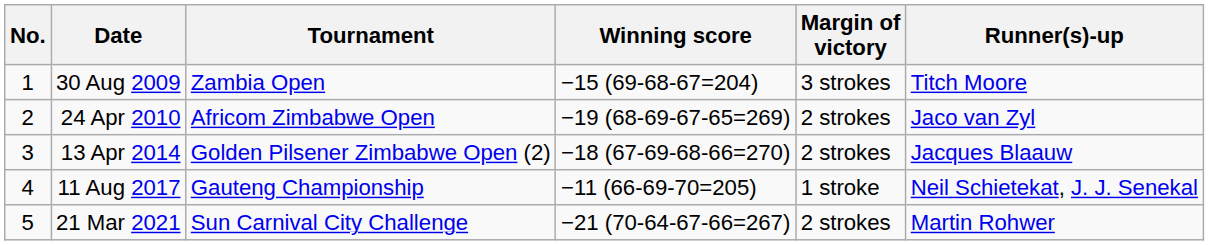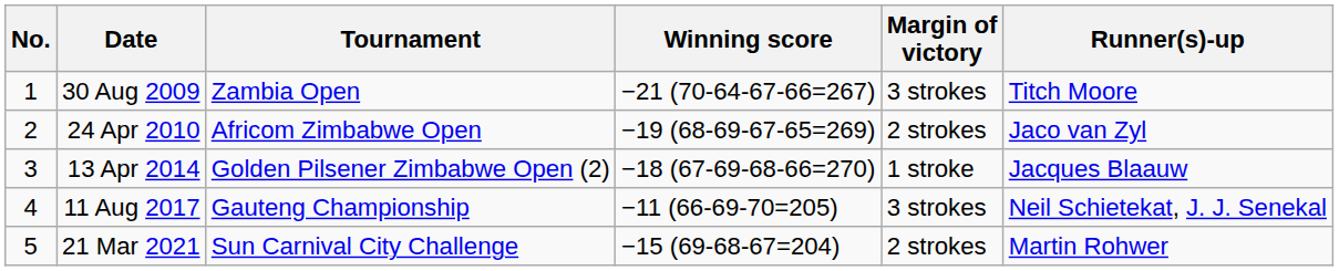30 Aug 2009 | Winning score: −15 (69-68-67=204) -> −21 (70-64-67-66=267)
13 Apr 2014 | Margin of victory: 2 strokes -> 1 stroke
11 Aug 2017 | Margin of victory: 1 stroke -> 3 strokes
21 Mar 2021 | Winning score: −21 (70-64-67-66=267) -> −15 (69-68-67=204)
